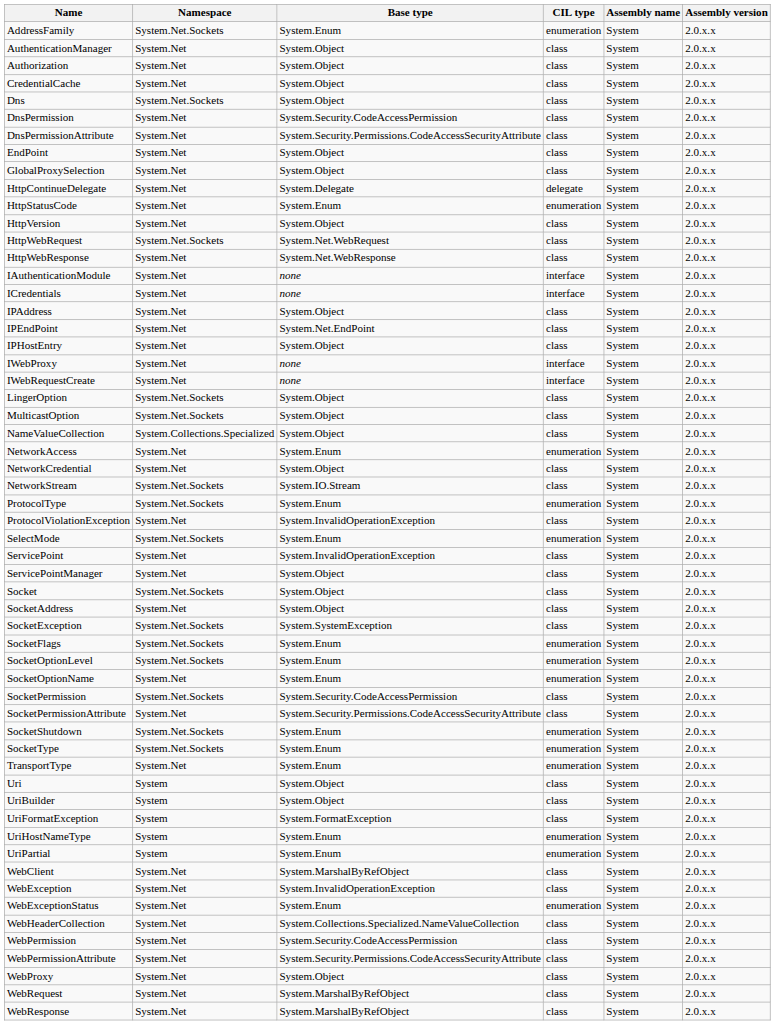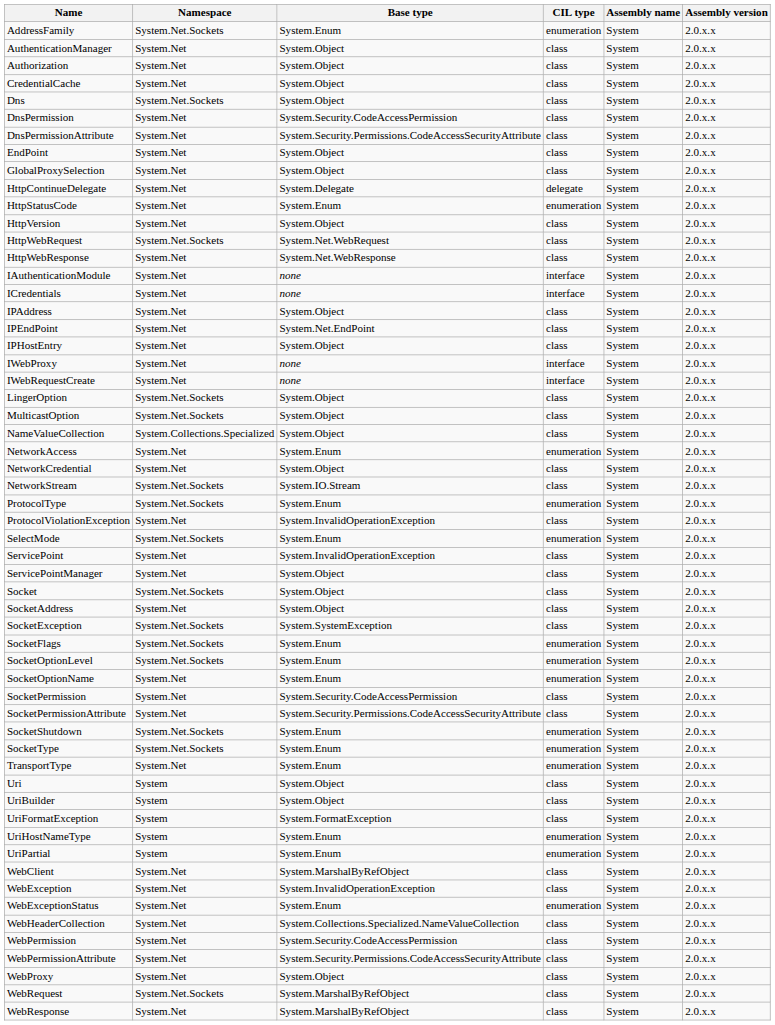SocketPermission | Namespace: System.Net.Sockets -> System.Net
WebRequest | Namespace: System.Net -> System.Net.Sockets
